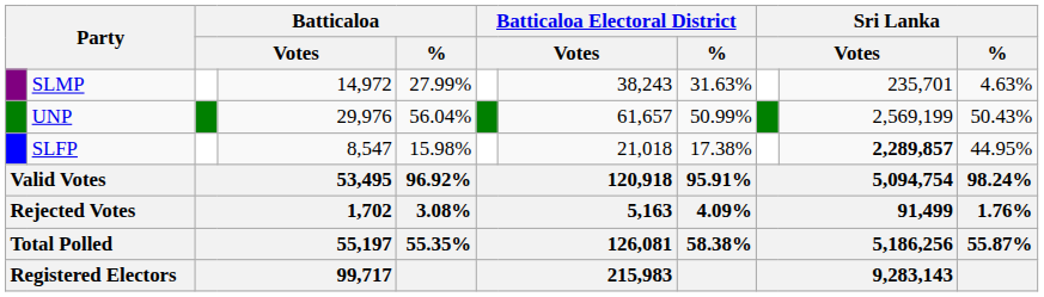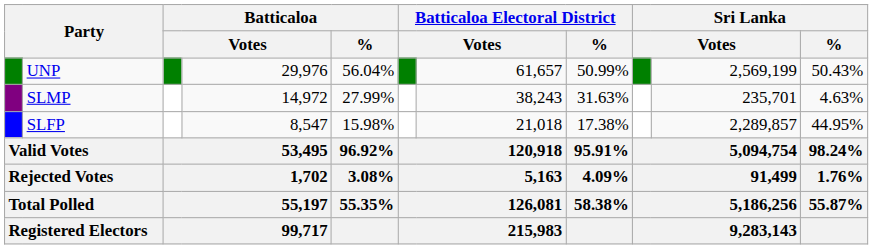rows swapped: UNP <-> SLMP
SLFP | column 10: bold -> normal
